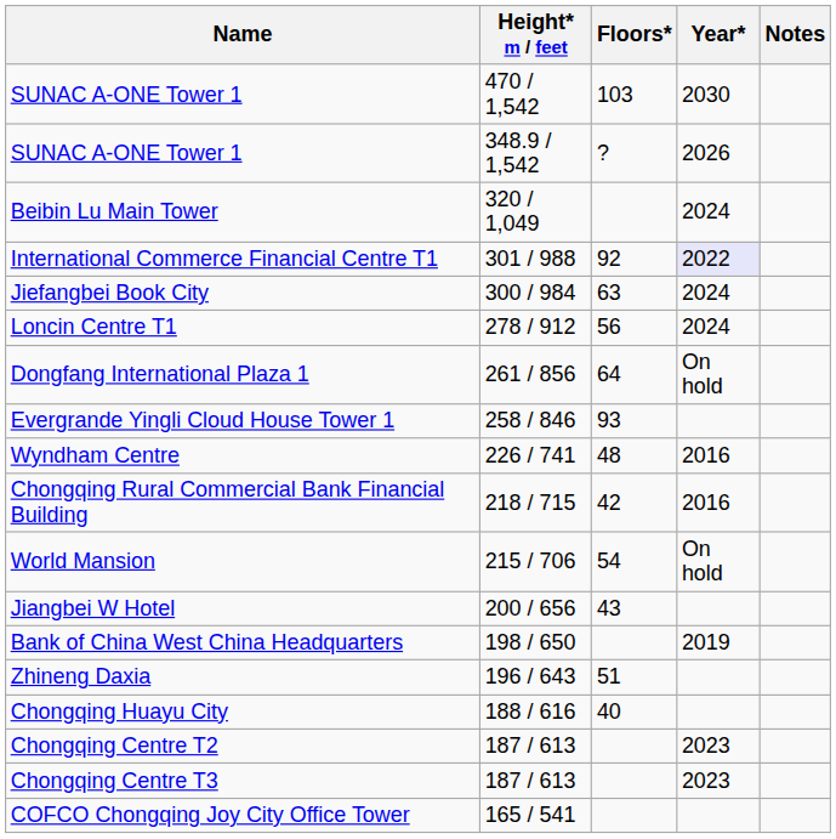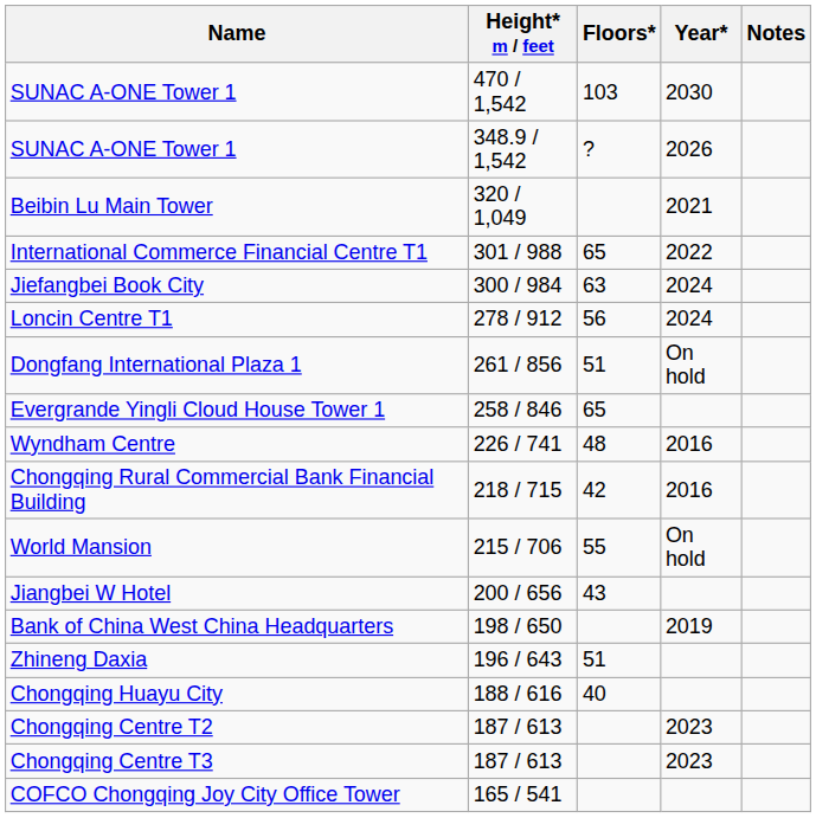Beibin Lu Main Tower | Year*: 2024 -> 2021
International Commerce Financial Centre T1 | Floors*: 92 -> 65
International Commerce Financial Centre T1 | Year*: lavender background -> no background
Dongfang International Plaza 1 | Floors*: 64 -> 51
Evergrande Yingli Cloud House Tower 1 | Floors*: 93 -> 65
World Mansion | Floors*: 54 -> 55
